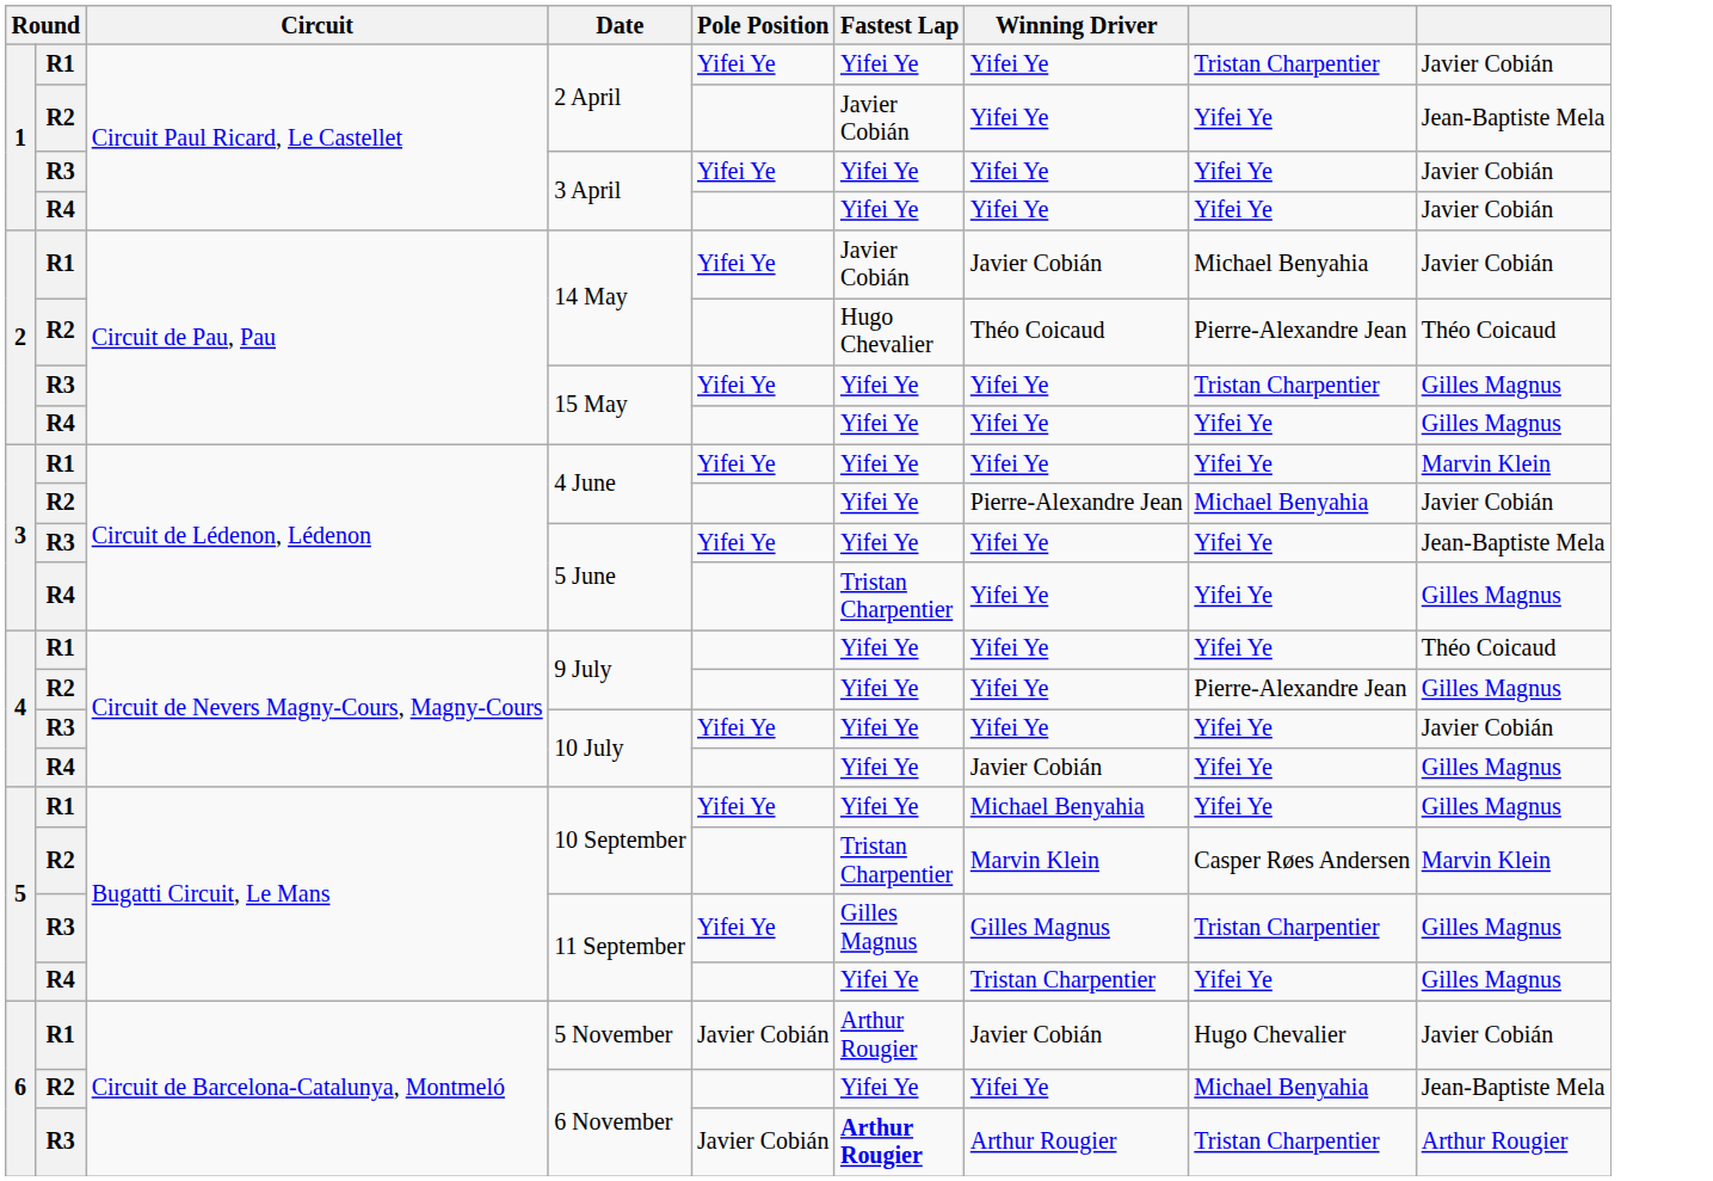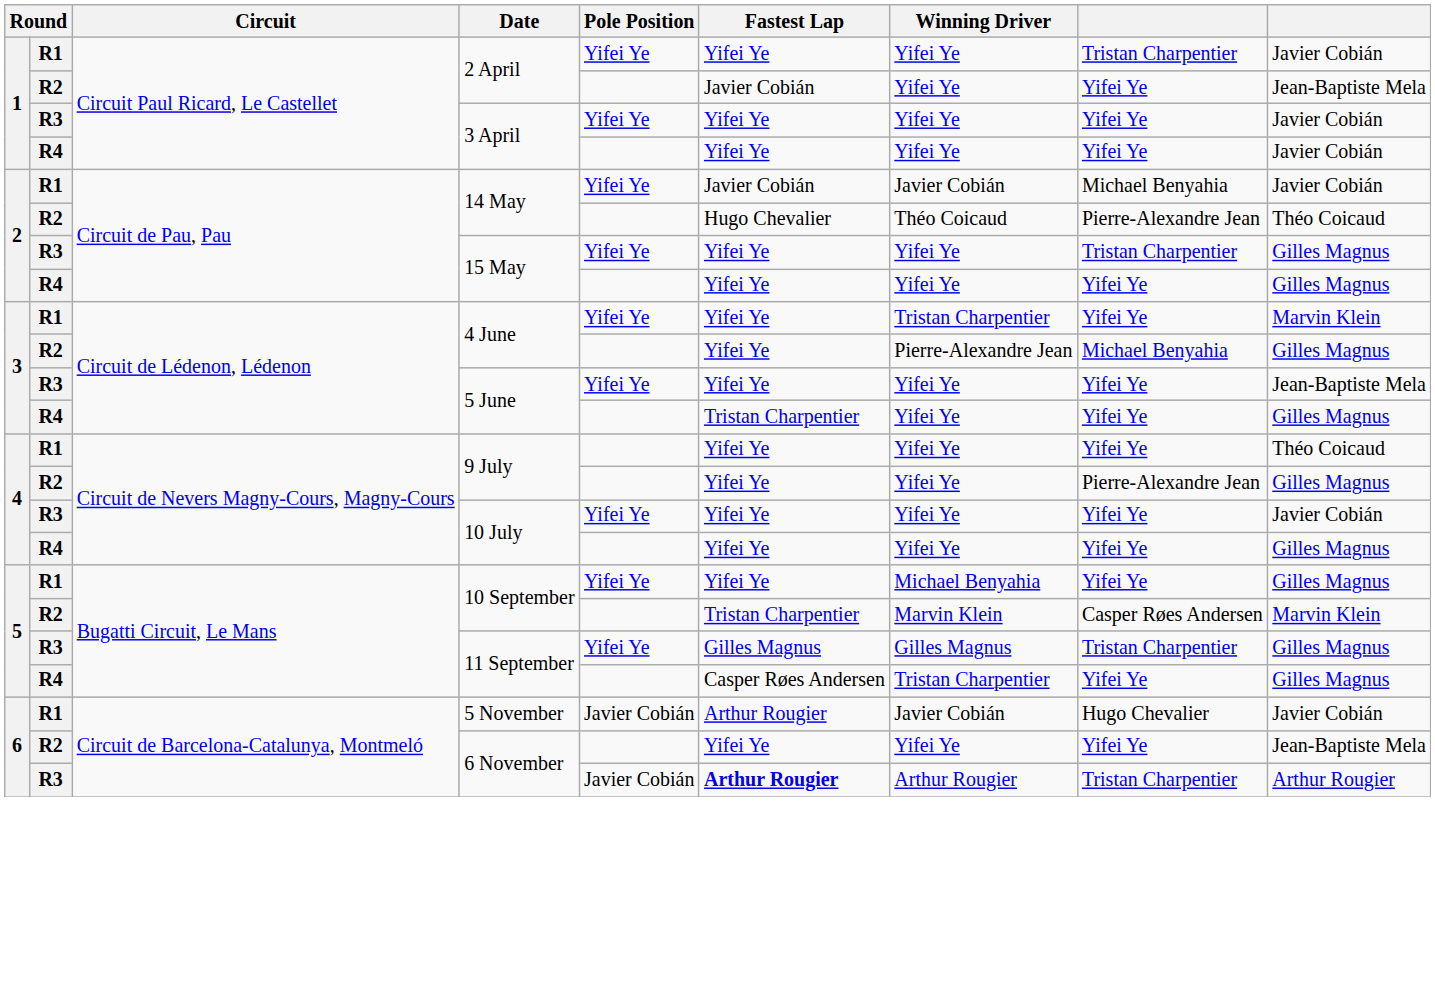R1 / 4 June | Winning Driver: Yifei Ye -> Tristan Charpentier
R2 / 4 June | column 9: Javier Cobián -> Gilles Magnus
R4 / 10 July | Winning Driver: Javier Cobián -> Yifei Ye
R4 / 11 September | Fastest Lap: Yifei Ye -> Casper Røes Andersen
R2 / 6 November | column 8: Michael Benyahia -> Yifei Ye
